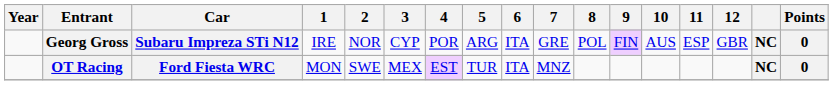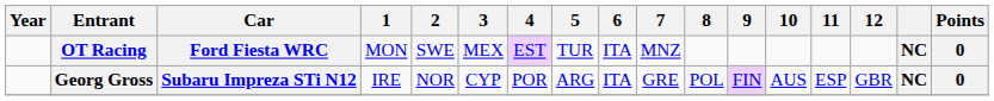rows swapped: Georg Gross <-> OT Racing
